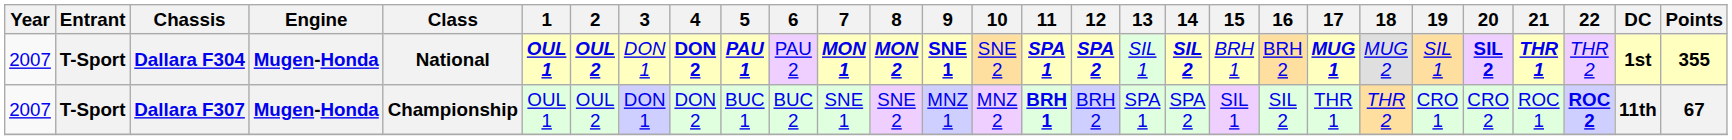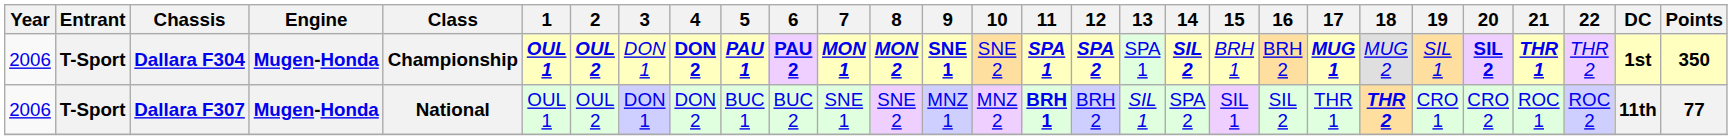Dallara F304 | Year: 2007 -> 2006
Dallara F304 | Class: National -> Championship
Dallara F304 | 6: normal -> bold
Dallara F304 | 13: SIL 1 -> SPA 1
Dallara F304 | Points: 355 -> 350
Dallara F307 | Year: 2007 -> 2006
Dallara F307 | Class: Championship -> National
Dallara F307 | 13: SPA 1 -> SIL 1
Dallara F307 | 18: normal -> bold
Dallara F307 | 22: bold -> normal
Dallara F307 | Points: 67 -> 77
